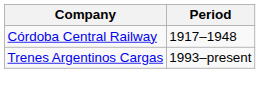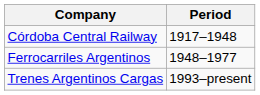+ row: Ferrocarriles Argentinos | 1948–1977
